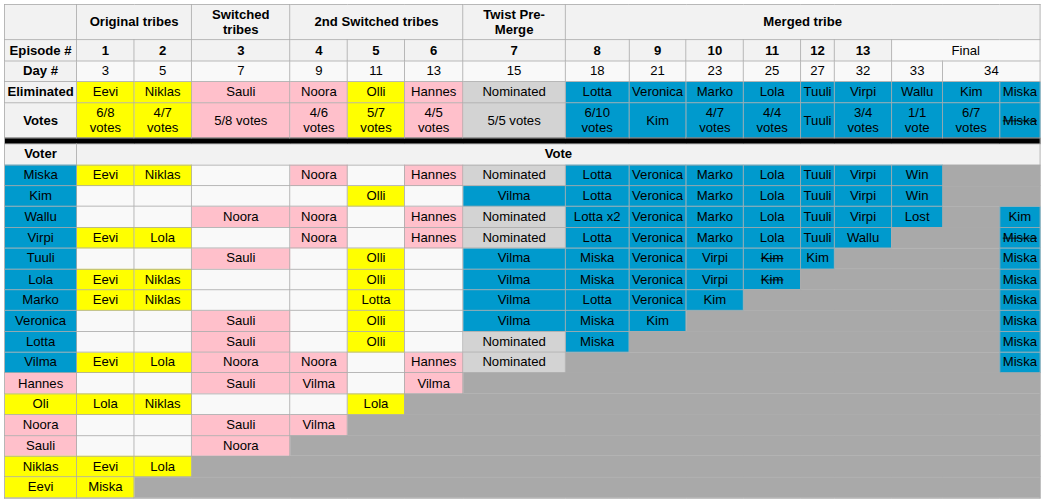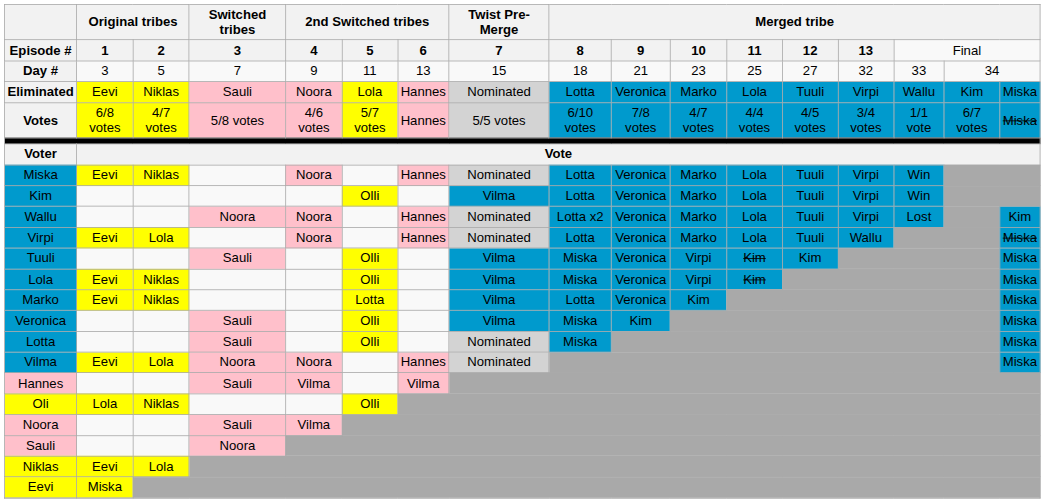Eliminated | column 6: Olli -> Lola
Votes | column 7: 4/5 votes -> Hannes
Votes | column 10: Kim -> 7/8 votes
Votes | column 13: Tuuli -> 4/5 votes
Oli | column 6: Lola -> Olli
